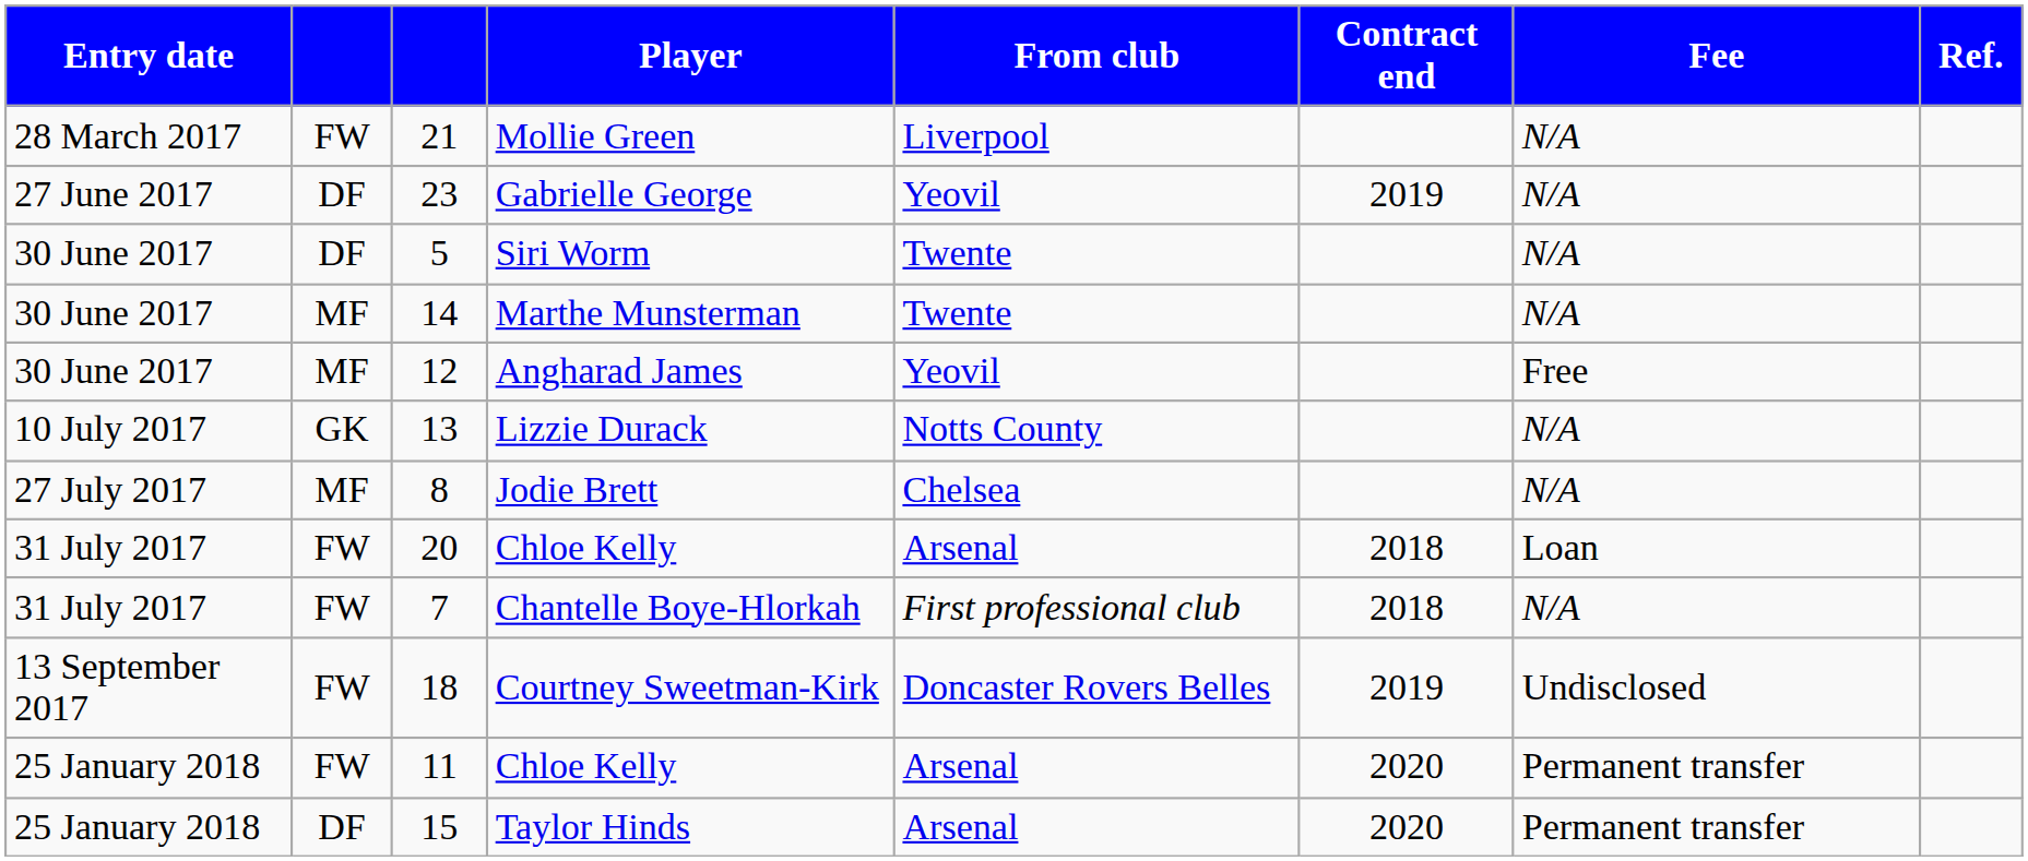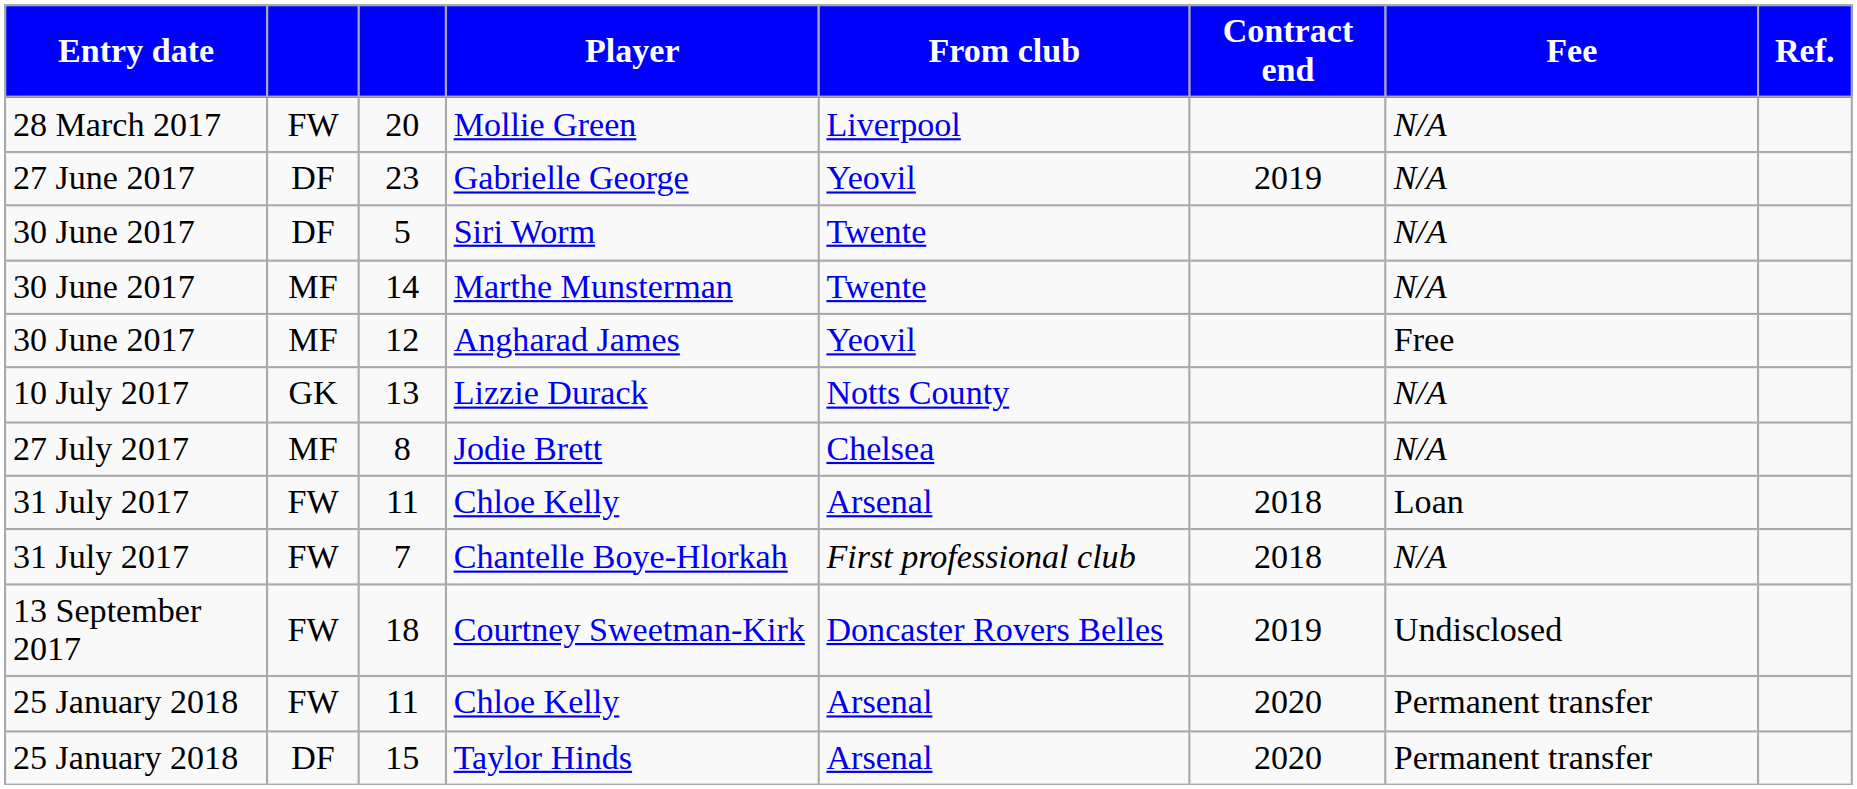Mollie Green | column 3: 21 -> 20
31 July 2017 / Chloe Kelly | column 3: 20 -> 11
